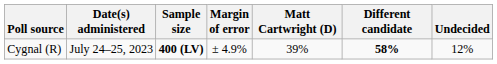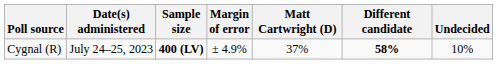Cygnal (R) | Matt Cartwright (D): 39% -> 37%
Cygnal (R) | Undecided: 12% -> 10%
